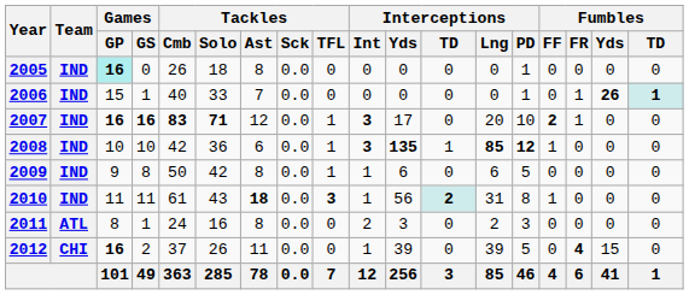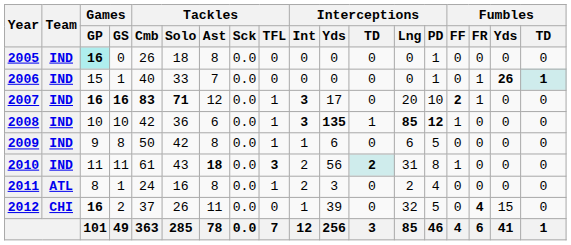2010 | Interceptions / Int: 1 -> 2
2011 | Tackles / TFL: 0 -> 1
2011 | Interceptions / PD: 3 -> 4
2012 | Interceptions / Lng: 39 -> 32
